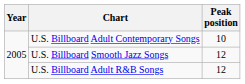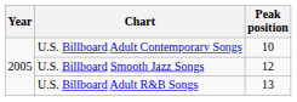U.S. Billboard Adult R&B Songs | Peak position: 12 -> 13
